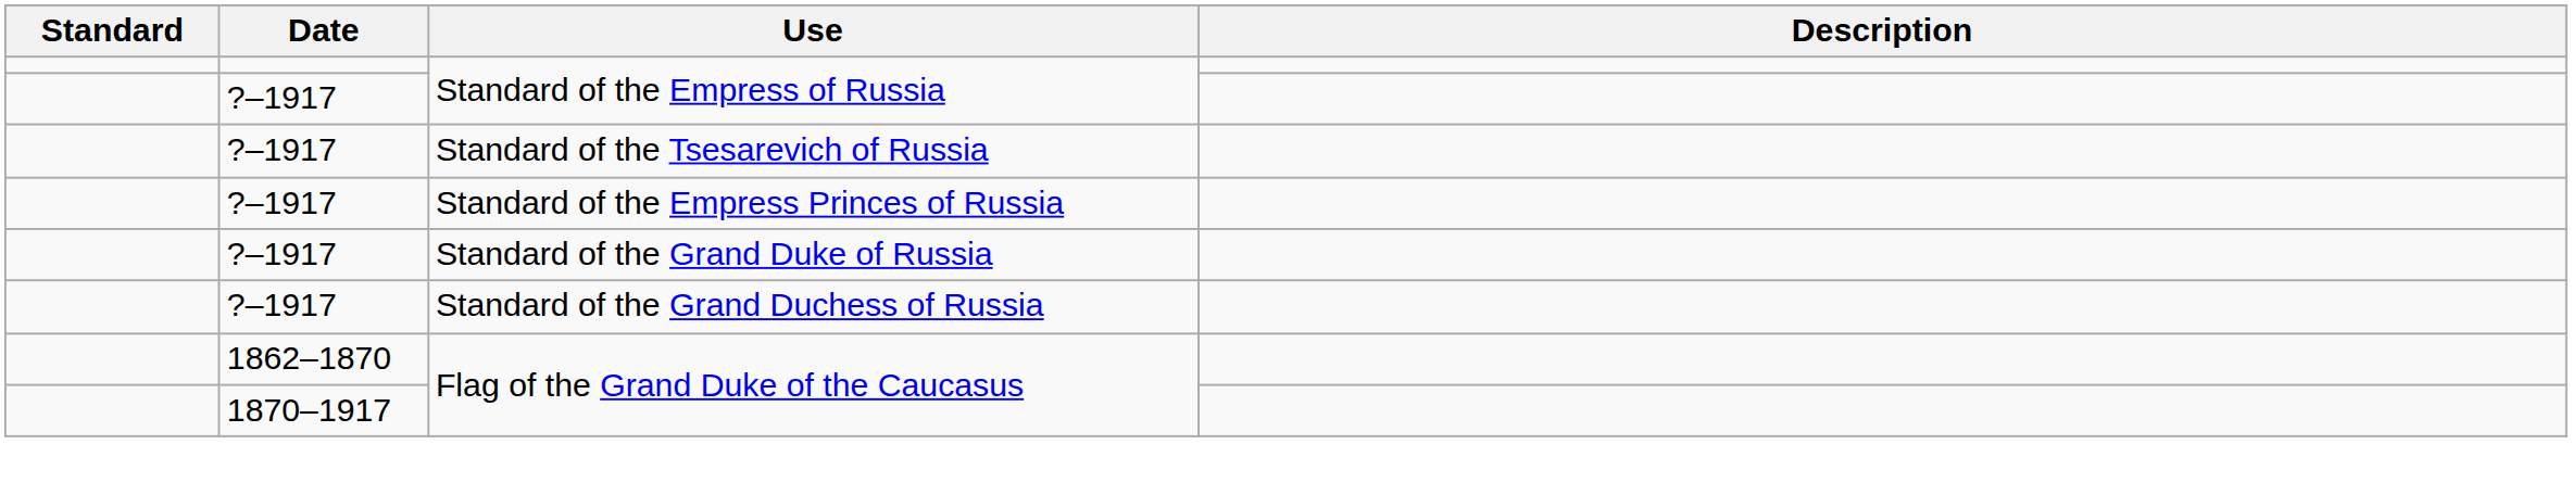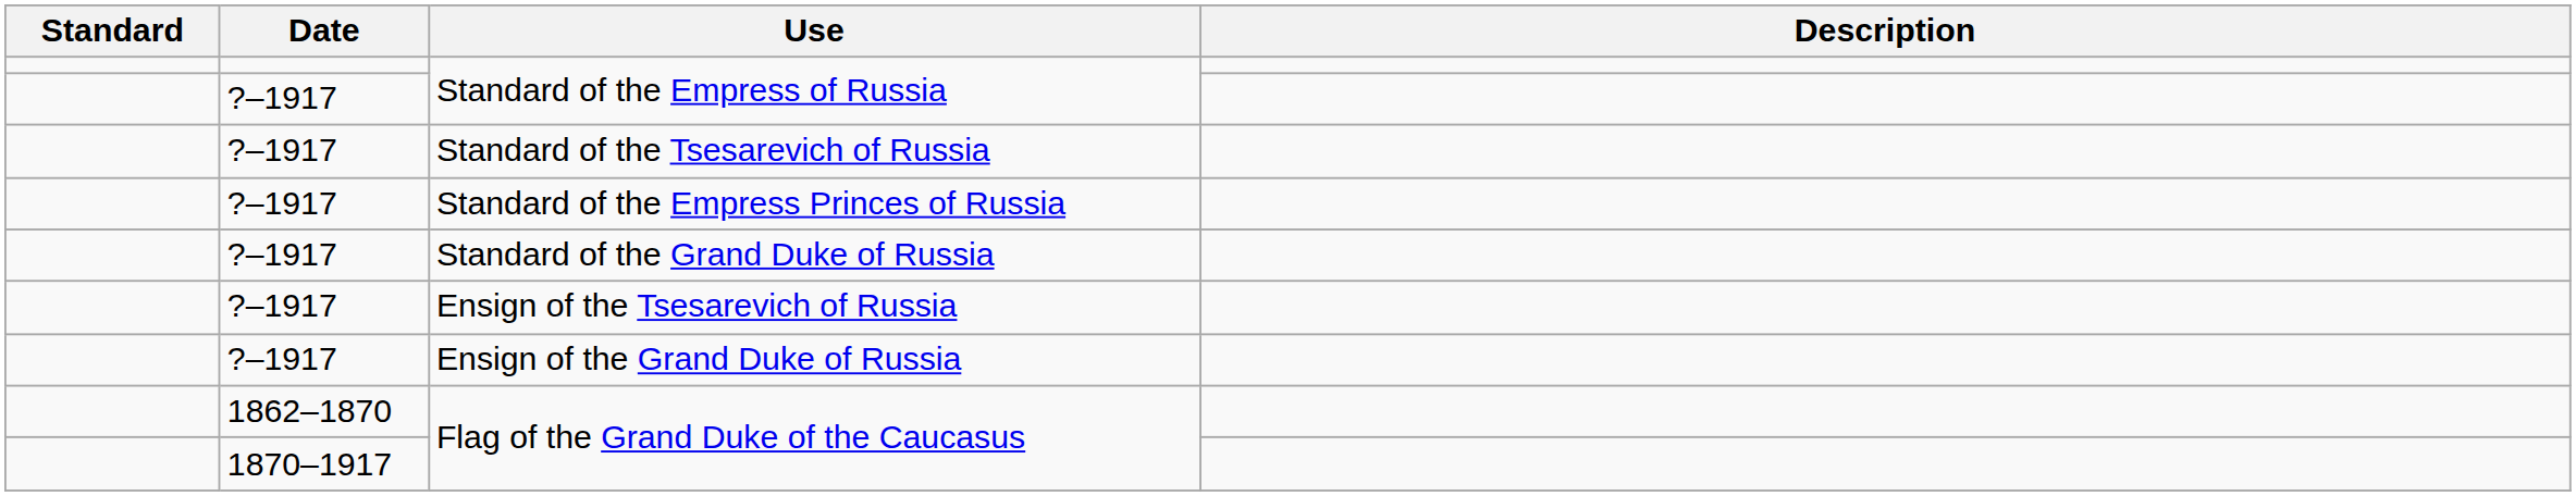- row: ?–1917 | Standard of the Grand Duchess of Russia
+ row: ?–1917 | Ensign of the Tsesarevich of Russia
+ row: ?–1917 | Ensign of the Grand Duke of Russia
